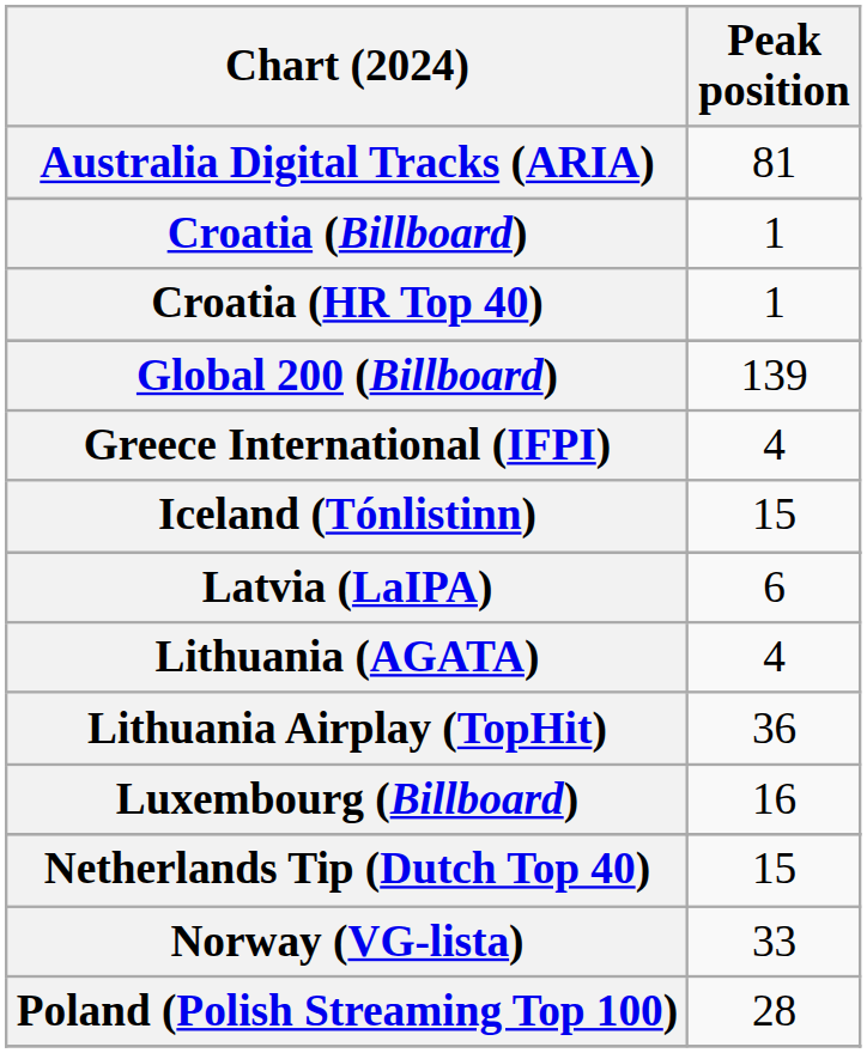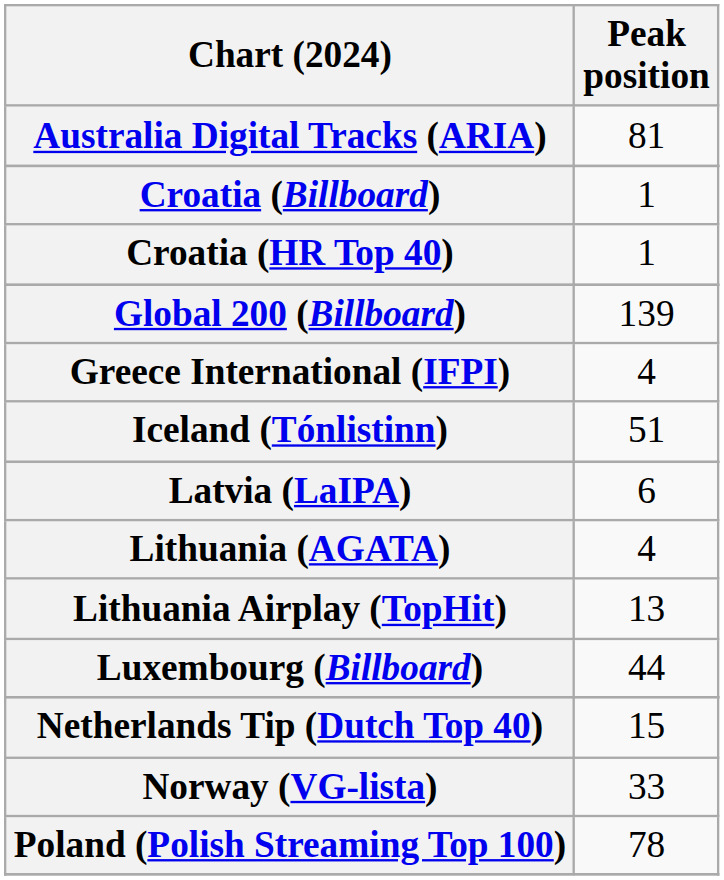Iceland (Tónlistinn) | Peak position: 15 -> 51
Lithuania Airplay (TopHit) | Peak position: 36 -> 13
Luxembourg (Billboard) | Peak position: 16 -> 44
Poland (Polish Streaming Top 100) | Peak position: 28 -> 78
